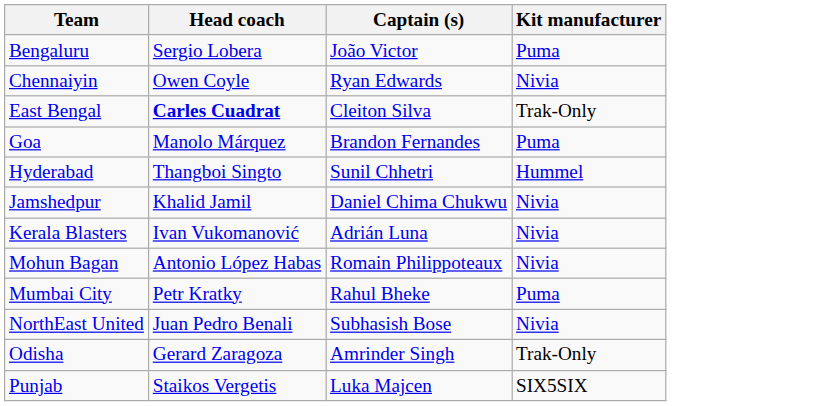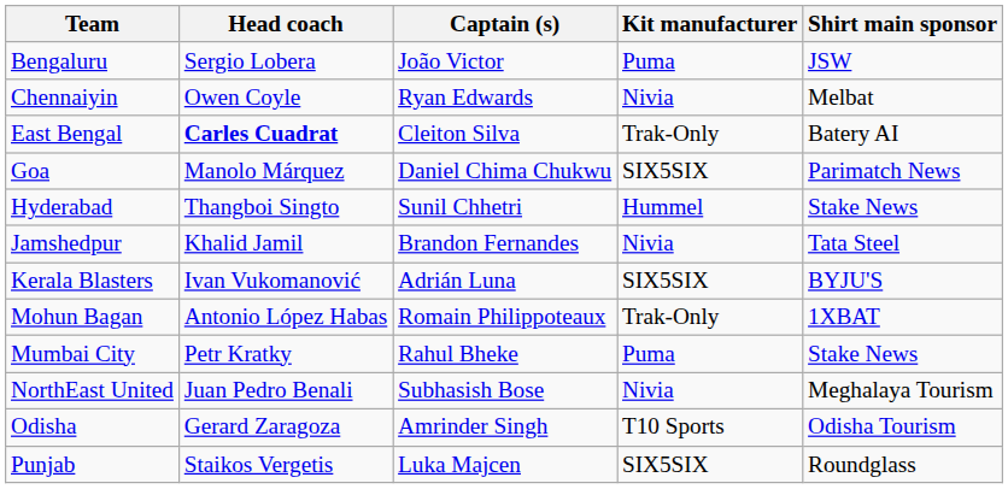+ column: Shirt main sponsor | JSW | Melbat | Batery AI | Parimatch News | Stake News | Tata Steel | BYJU'S | 1XBAT | Stake News | Meghalaya Tourism | Odisha Tourism | Roundglass
Goa | Captain (s): Brandon Fernandes -> Daniel Chima Chukwu
Goa | Kit manufacturer: Puma -> SIX5SIX
Jamshedpur | Captain (s): Daniel Chima Chukwu -> Brandon Fernandes
Kerala Blasters | Kit manufacturer: Nivia -> SIX5SIX
Mohun Bagan | Kit manufacturer: Nivia -> Trak-Only
Odisha | Kit manufacturer: Trak-Only -> T10 Sports
